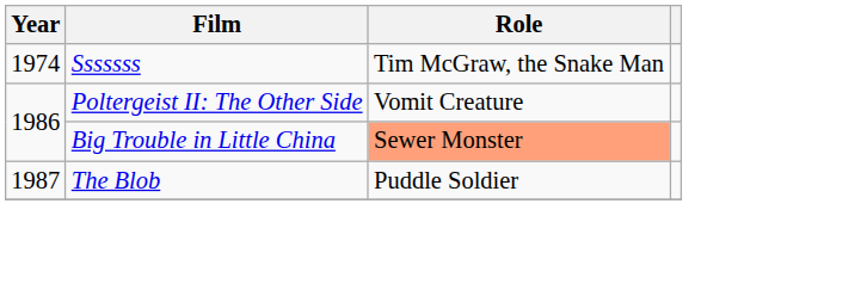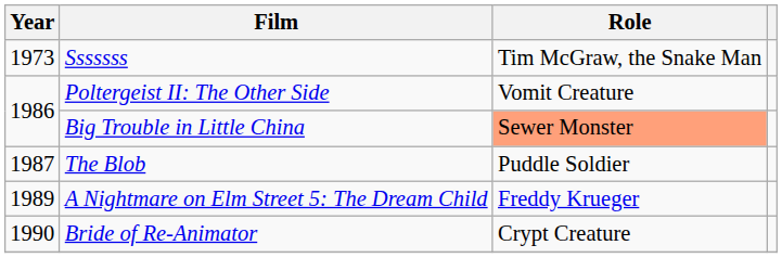Sssssss | Year: 1974 -> 1973
+ row: 1989 | A Nightmare on Elm Street 5: The Dream Child | Freddy Krueger
+ row: 1990 | Bride of Re-Animator | Crypt Creature
